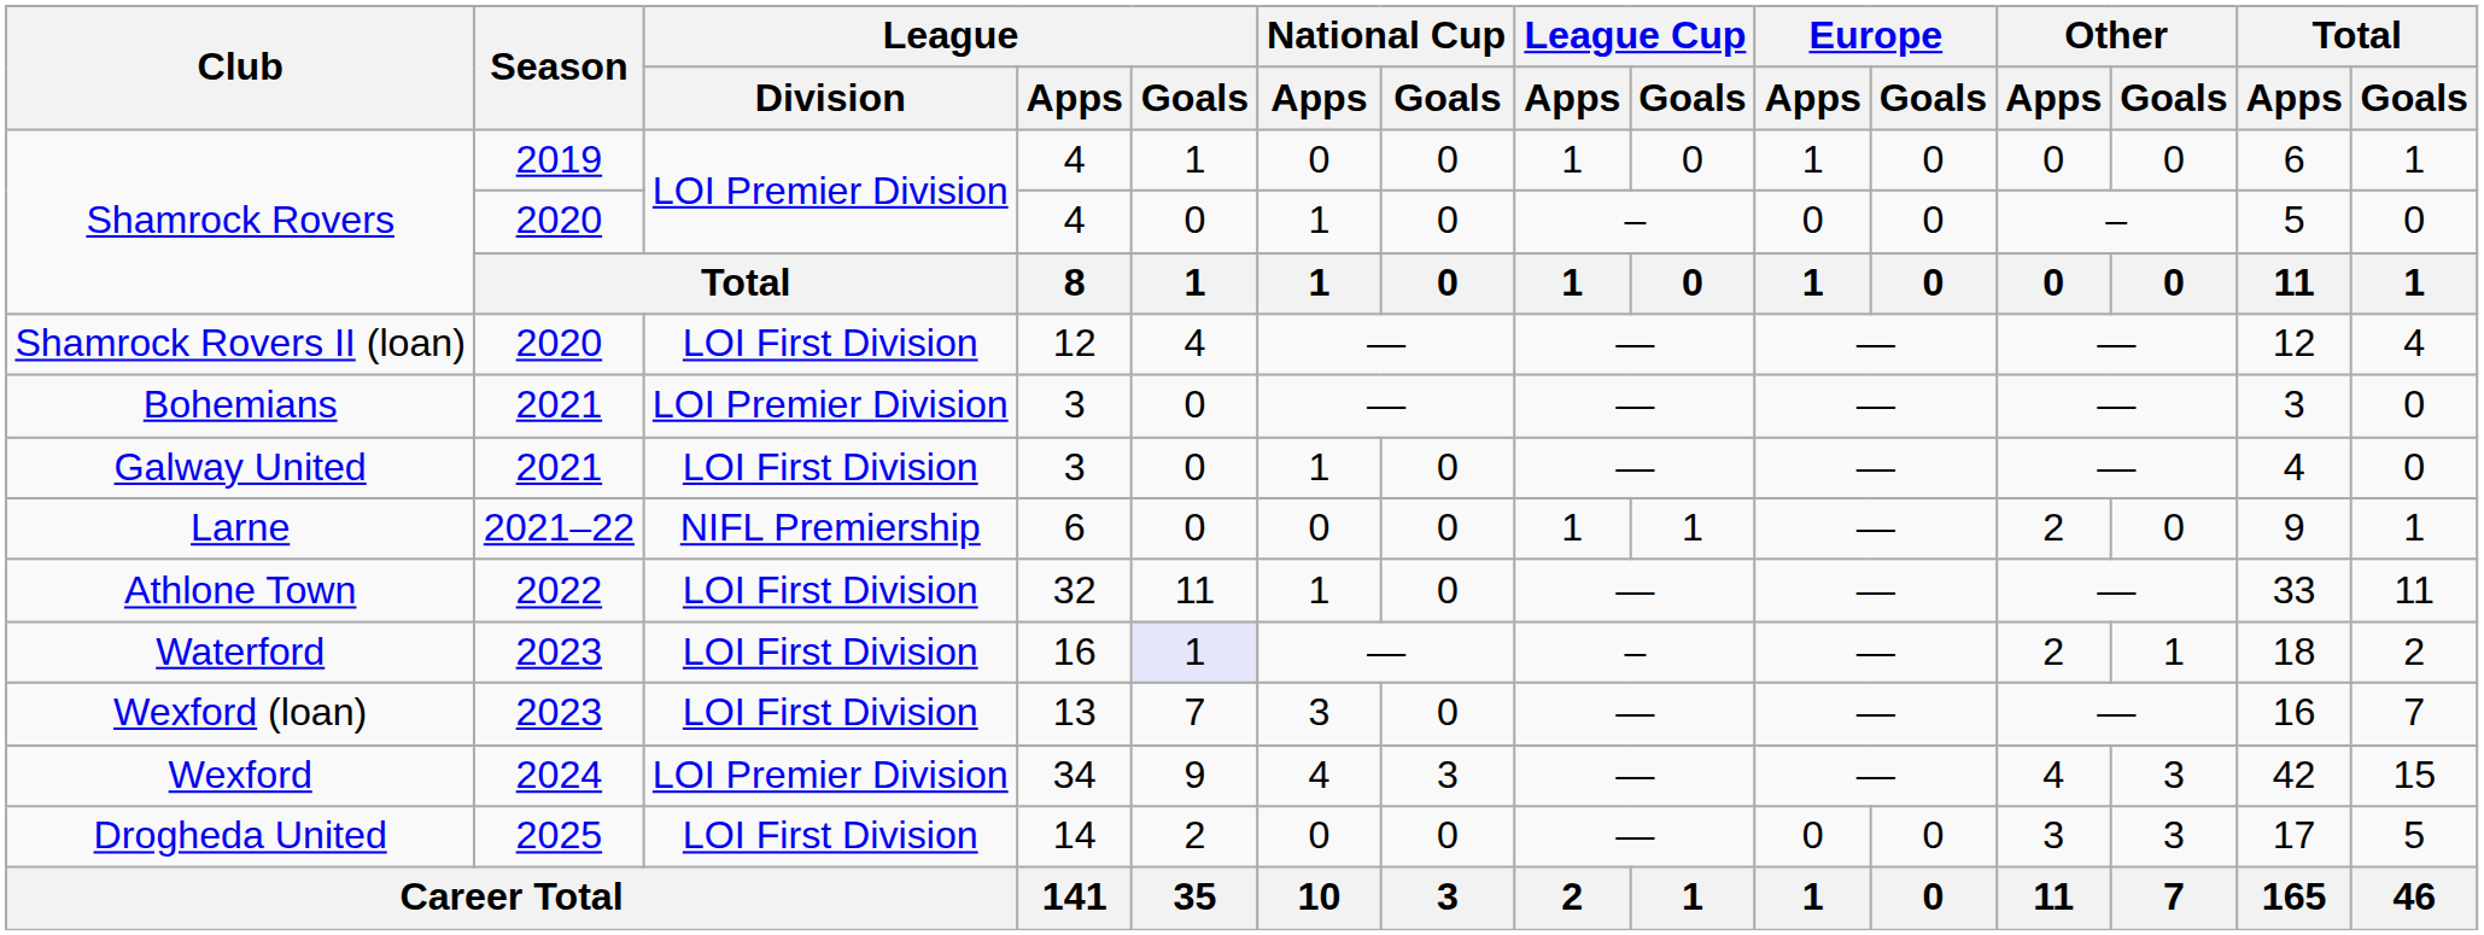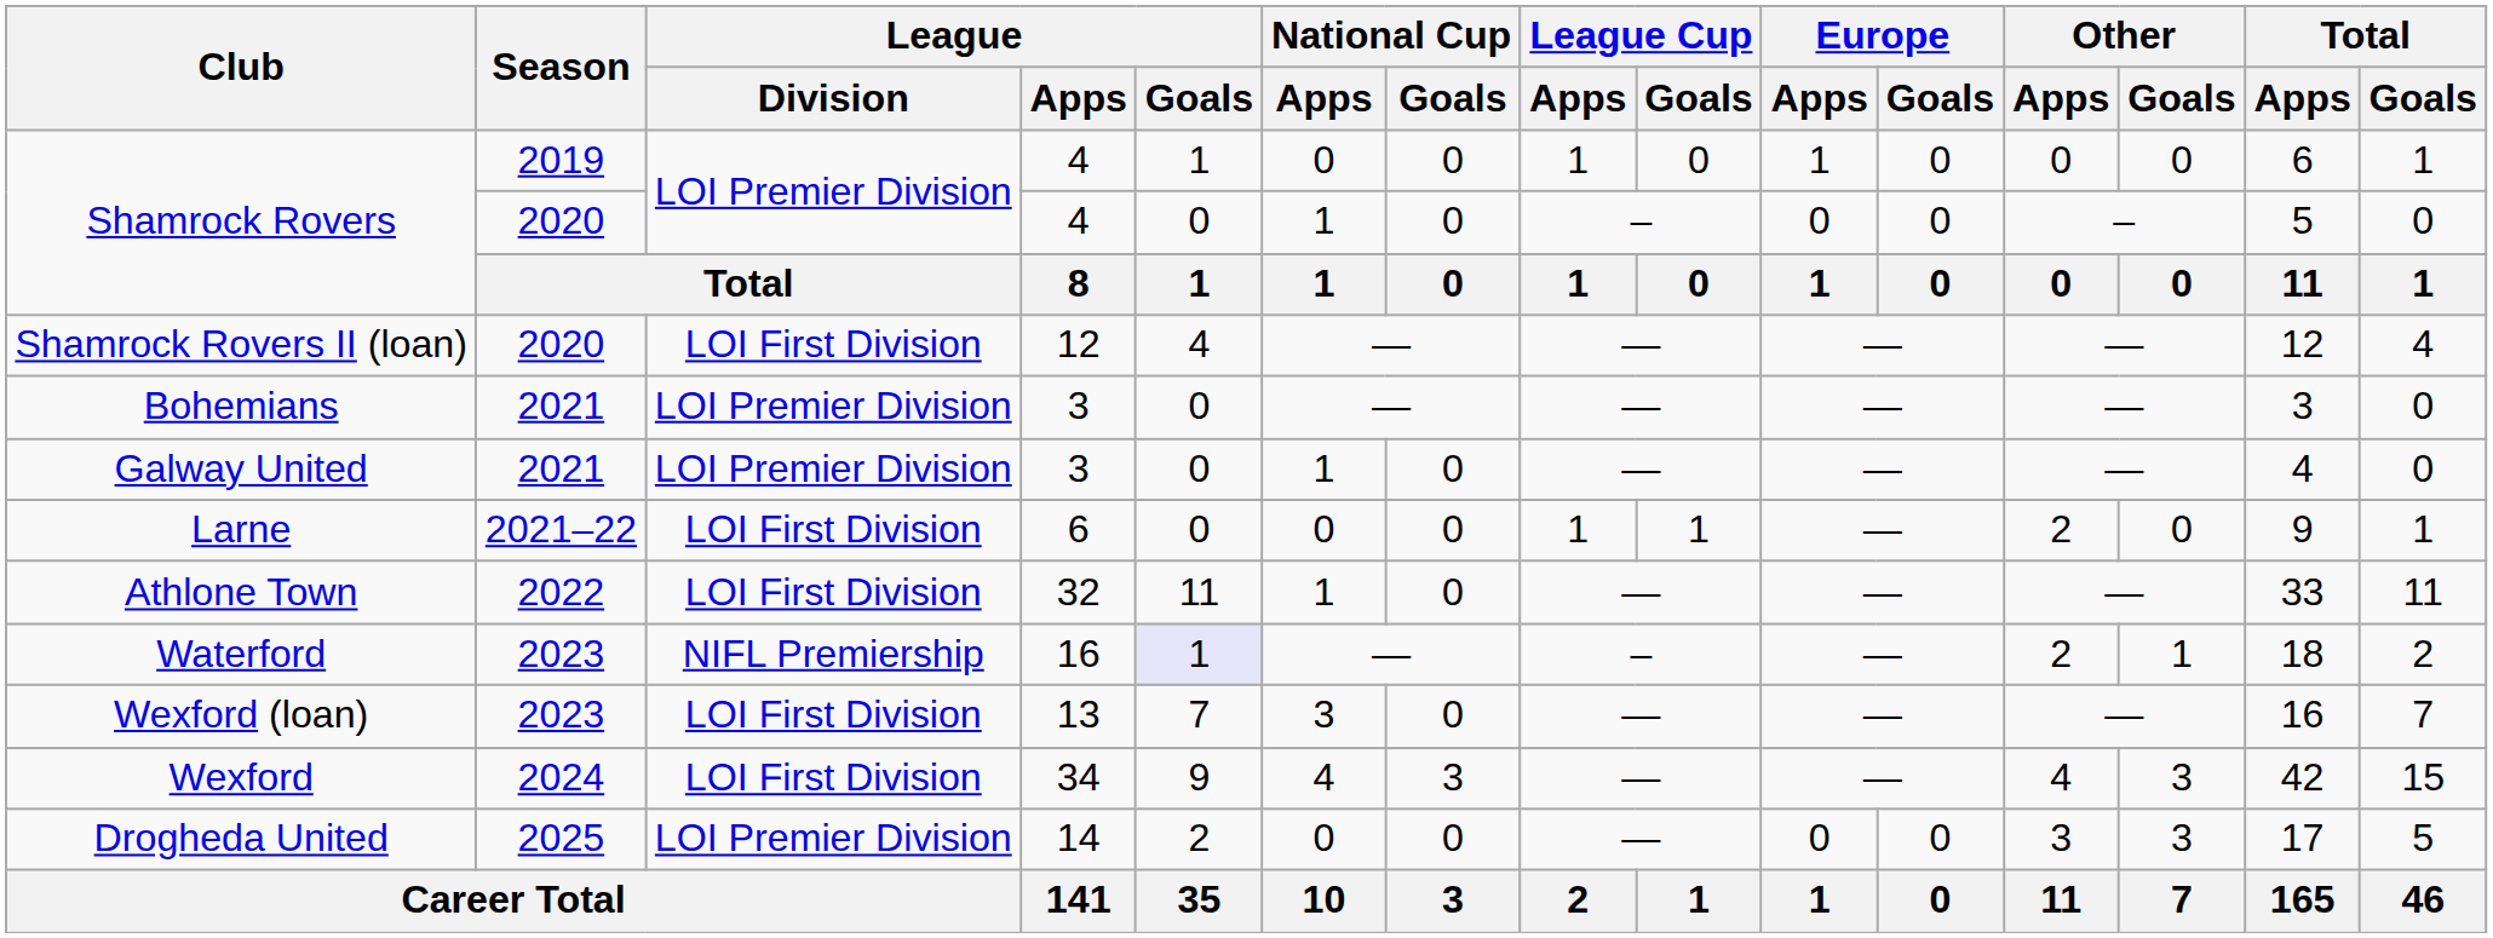Galway United | League / Division: LOI First Division -> LOI Premier Division
Larne | League / Division: NIFL Premiership -> LOI First Division
Waterford | League / Division: LOI First Division -> NIFL Premiership
Wexford | League / Division: LOI Premier Division -> LOI First Division
Drogheda United | League / Division: LOI First Division -> LOI Premier Division
